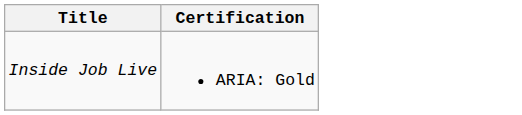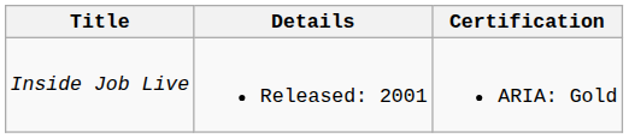+ column: Details | Released: 2001
